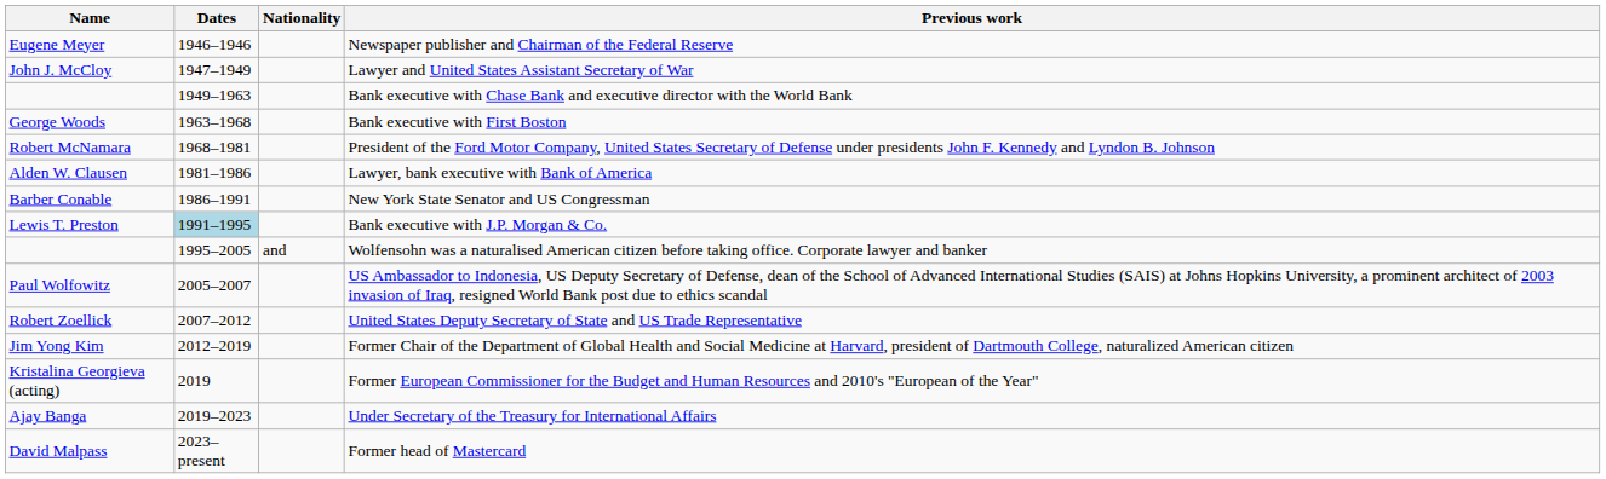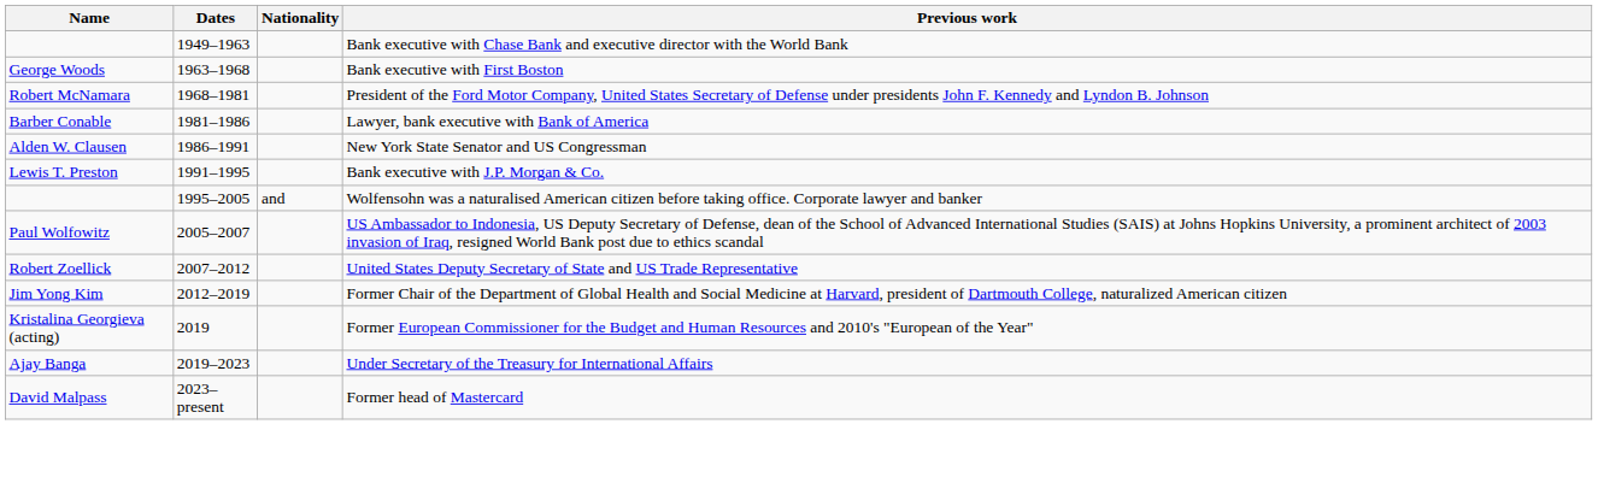- row: Eugene Meyer | 1946–1946 | Newspaper publisher and Chairman of the Federal Reserve
- row: John J. McCloy | 1947–1949 | Lawyer and United States Assistant Secretary of War
Lawyer, bank executive with Bank of America | Name: Alden W. Clausen -> Barber Conable
New York State Senator and US Congressman | Name: Barber Conable -> Alden W. Clausen
Bank executive with J.P. Morgan & Co. | Dates: lightblue background -> no background
